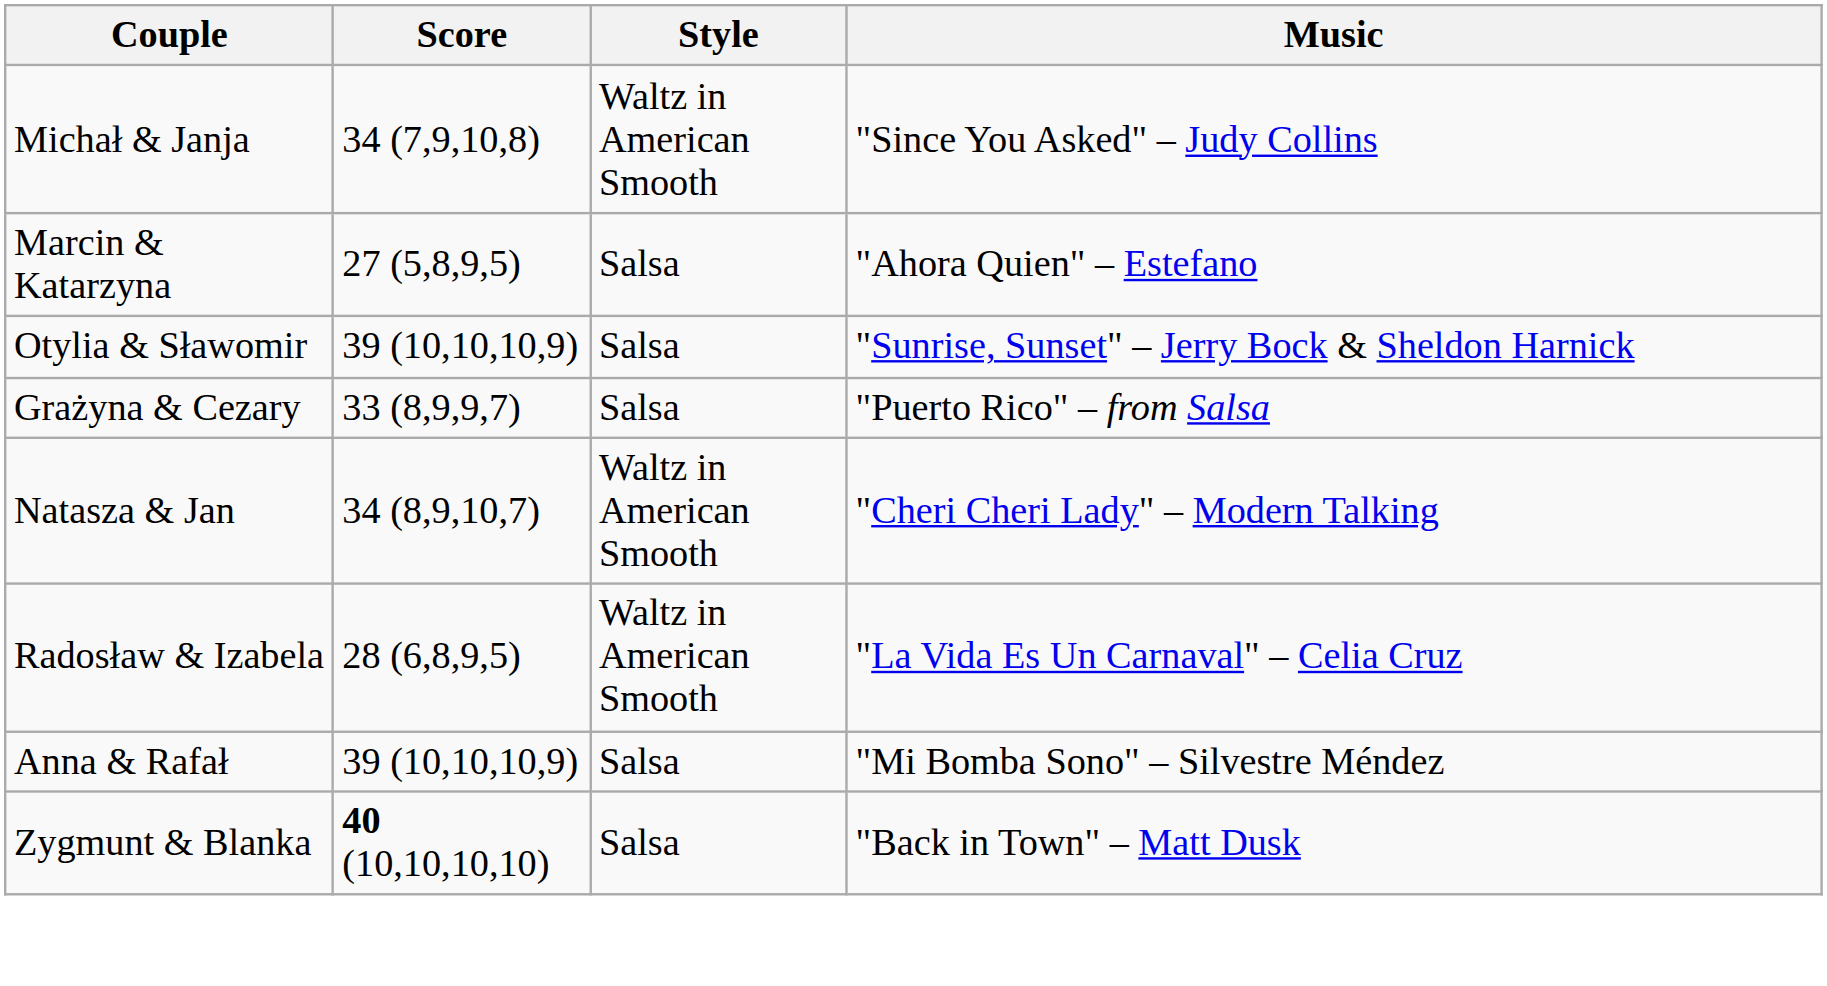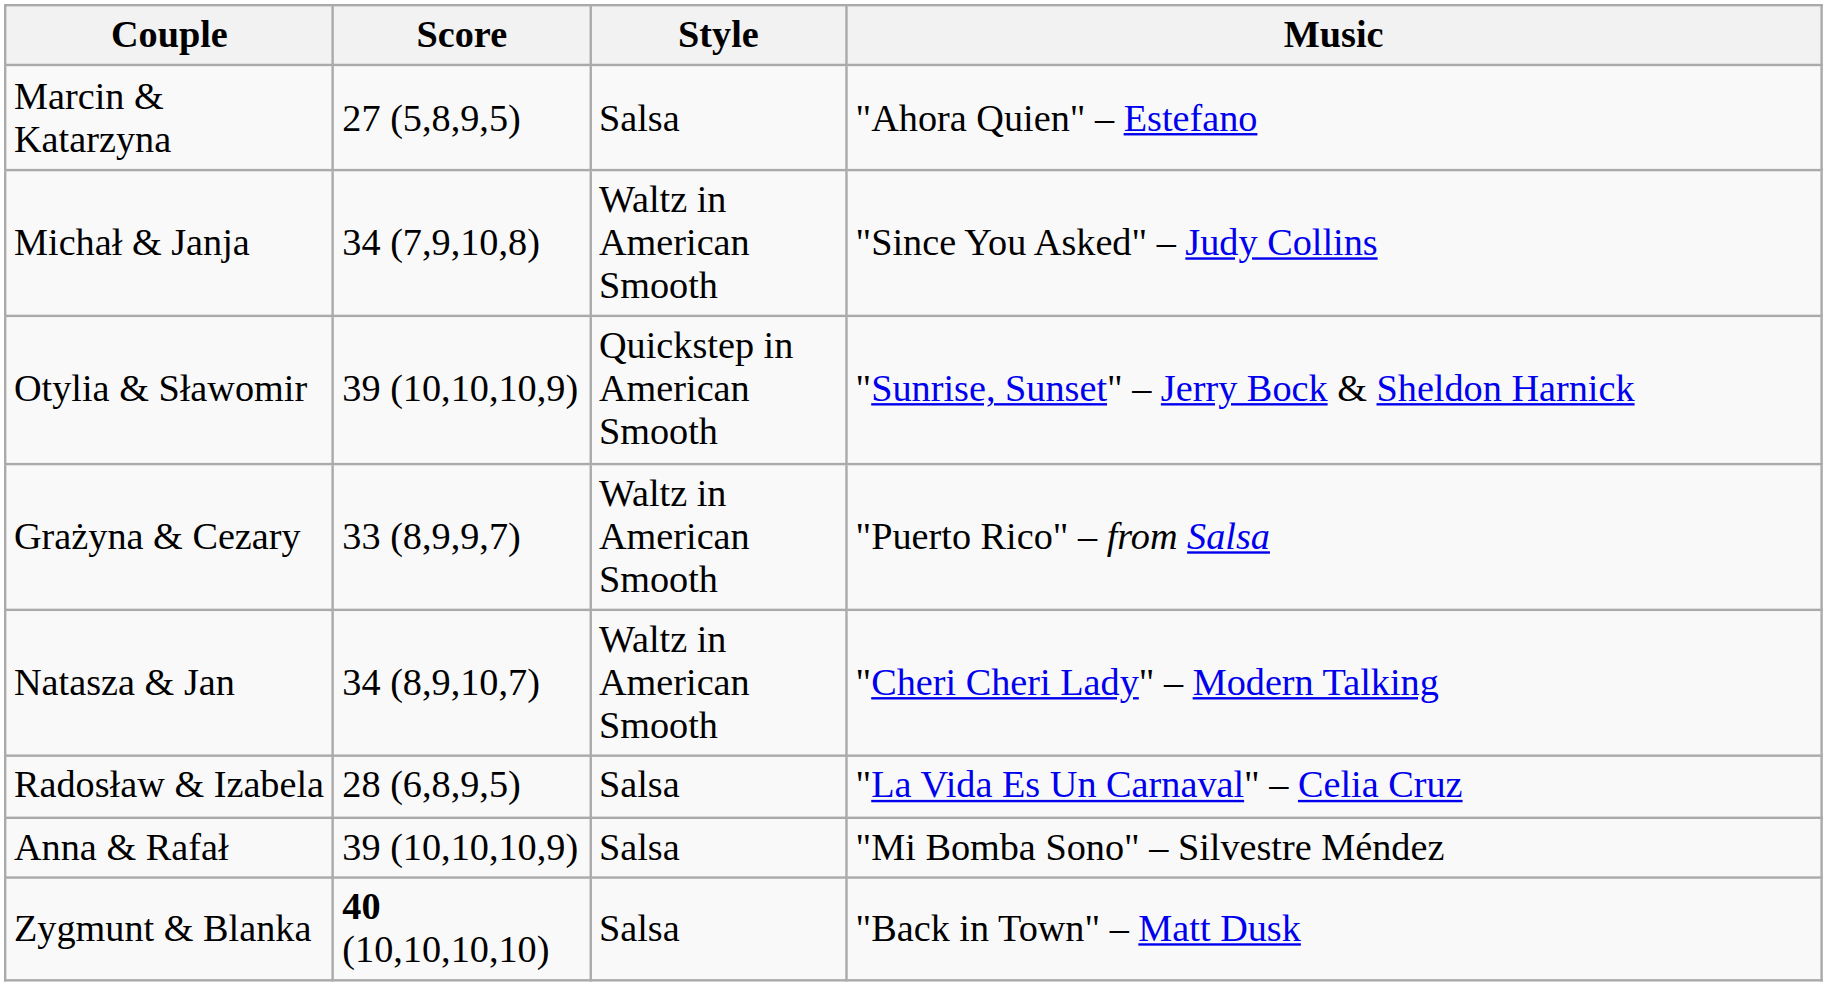rows swapped: Michał & Janja <-> Marcin & Katarzyna
Otylia & Sławomir | Style: Salsa -> Quickstep in American Smooth
Grażyna & Cezary | Style: Salsa -> Waltz in American Smooth
Radosław & Izabela | Style: Waltz in American Smooth -> Salsa
